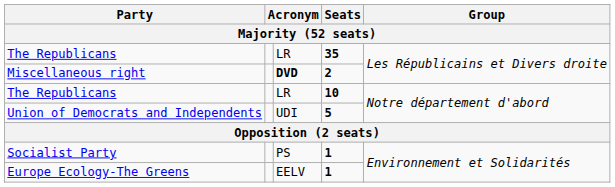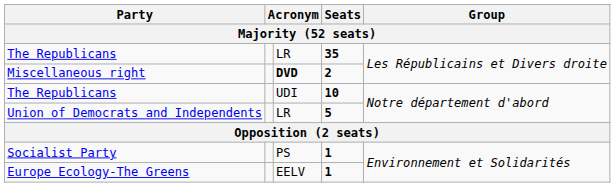The Republicans / 10 | column 3: LR -> UDI
Union of Democrats and Independents | column 3: UDI -> LR
